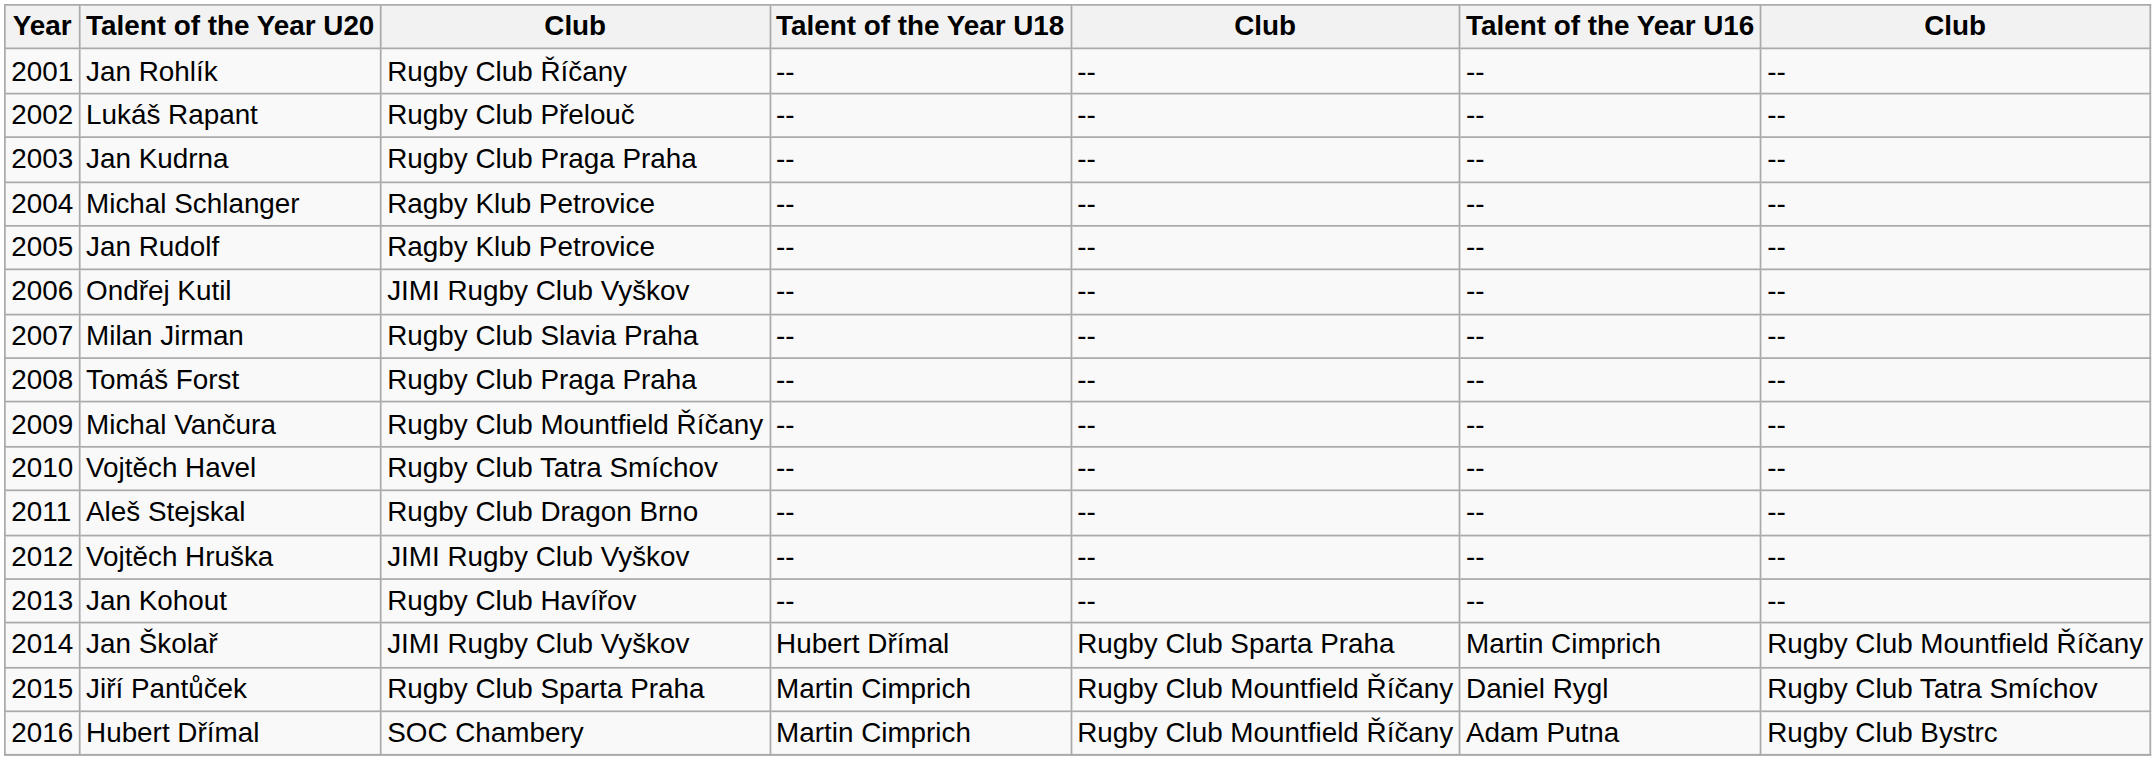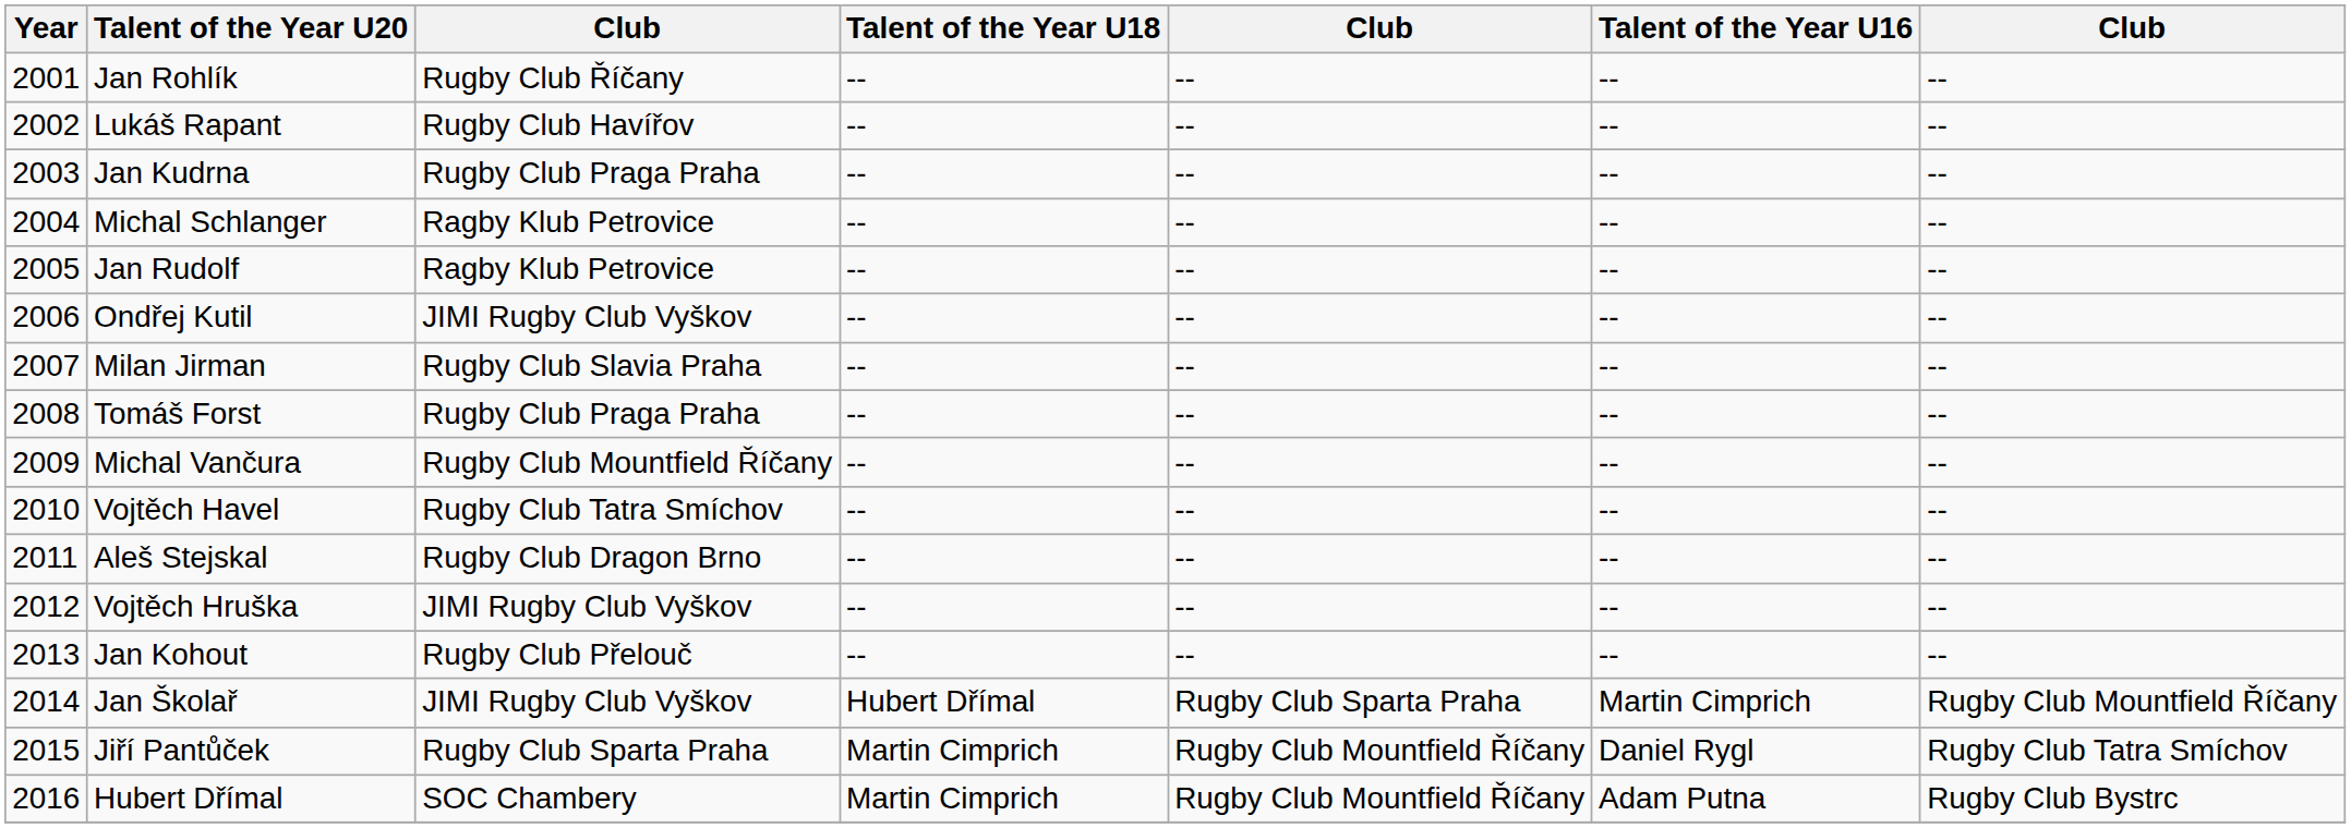Lukáš Rapant | column 3: Rugby Club Přelouč -> Rugby Club Havířov
Jan Kohout | column 3: Rugby Club Havířov -> Rugby Club Přelouč
